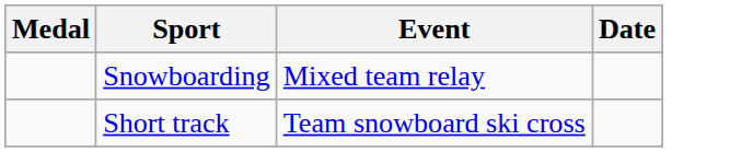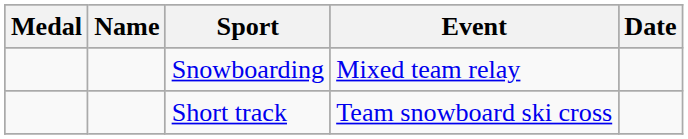+ column: Name
